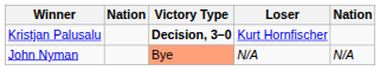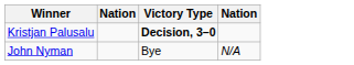- column: Loser | Kurt Hornfischer | N/A
John Nyman | Victory Type: lightsalmon background -> no background
